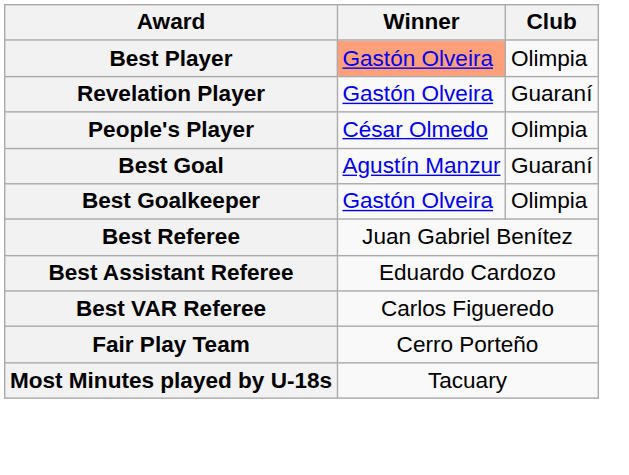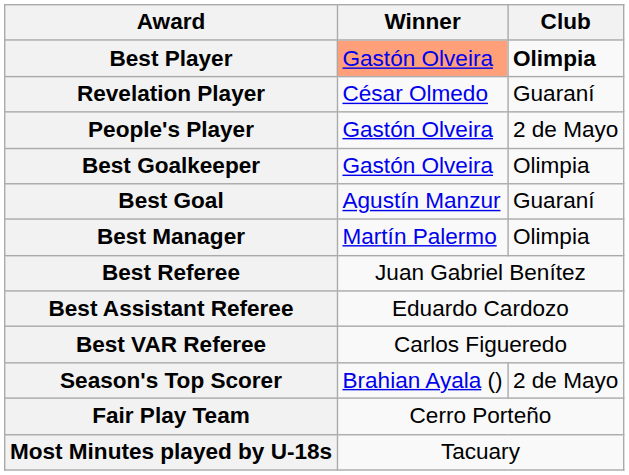Best Player | Club: normal -> bold
Revelation Player | Winner: Gastón Olveira -> César Olmedo
People's Player | Winner: César Olmedo -> Gastón Olveira
People's Player | Club: Olimpia -> 2 de Mayo
rows swapped: Best Goal <-> Best Goalkeeper
+ row: Best Manager | Martín Palermo | Olimpia
+ row: Season's Top Scorer | Brahian Ayala () | 2 de Mayo
